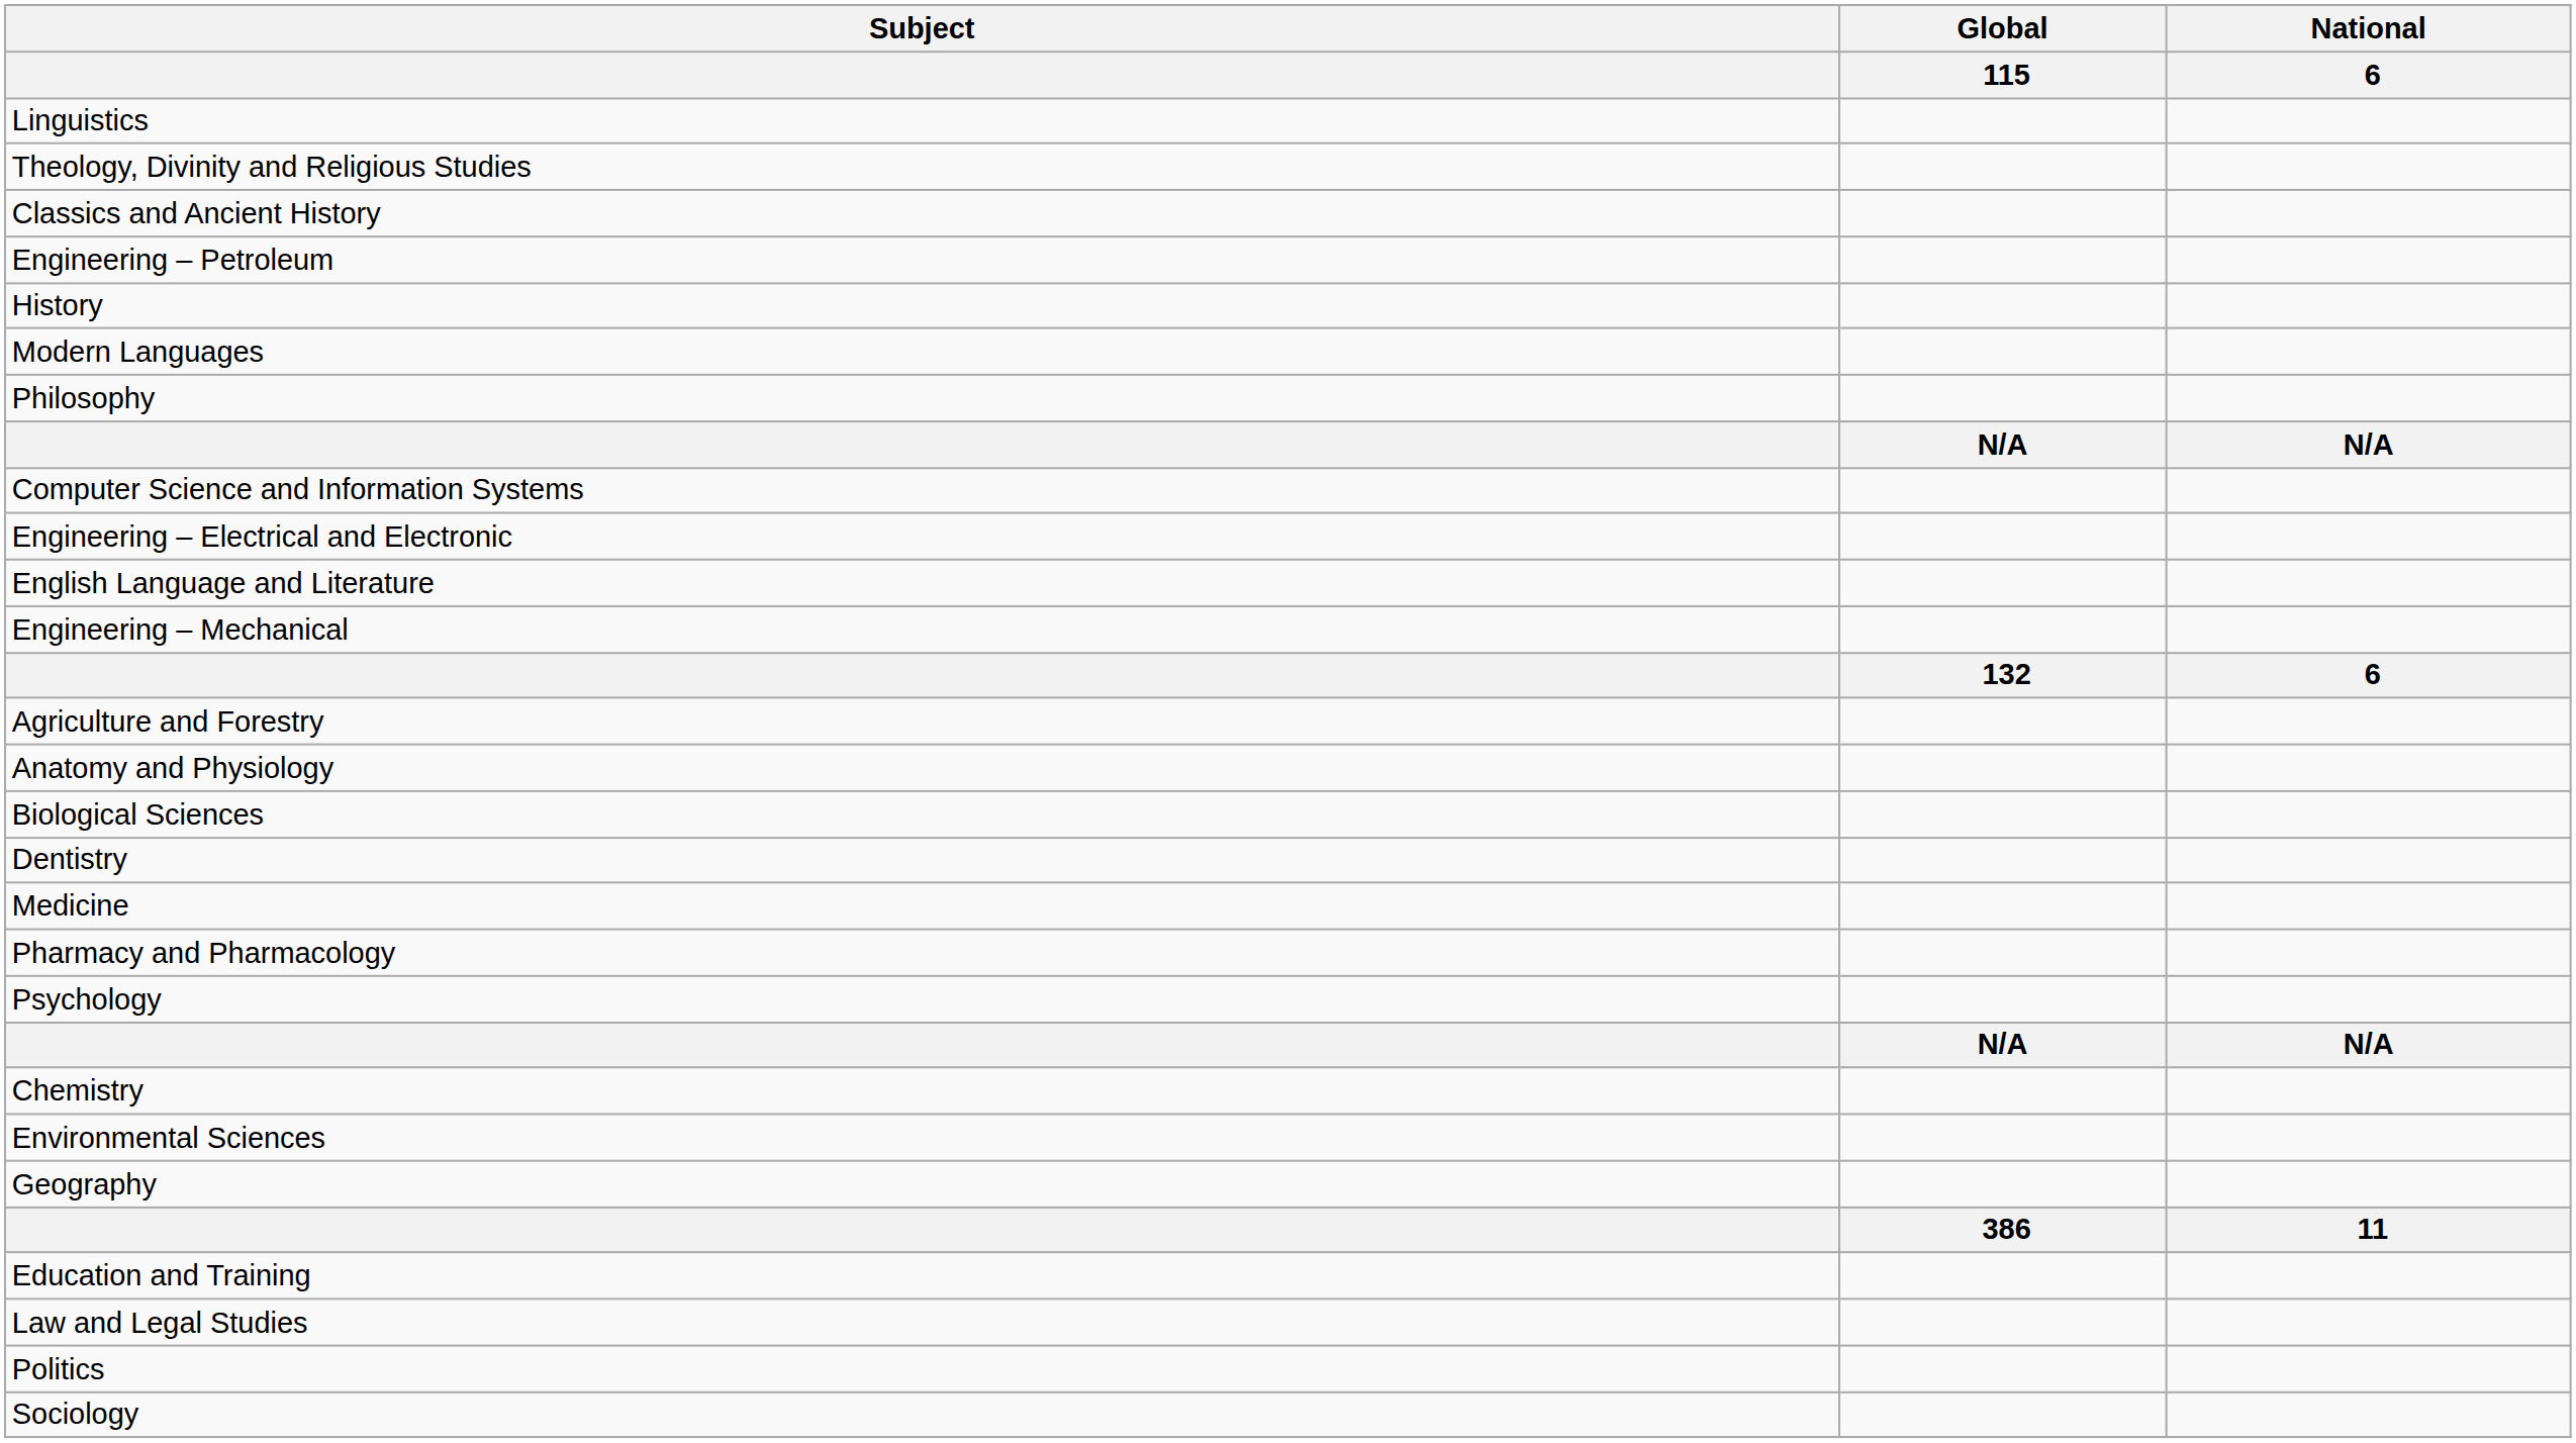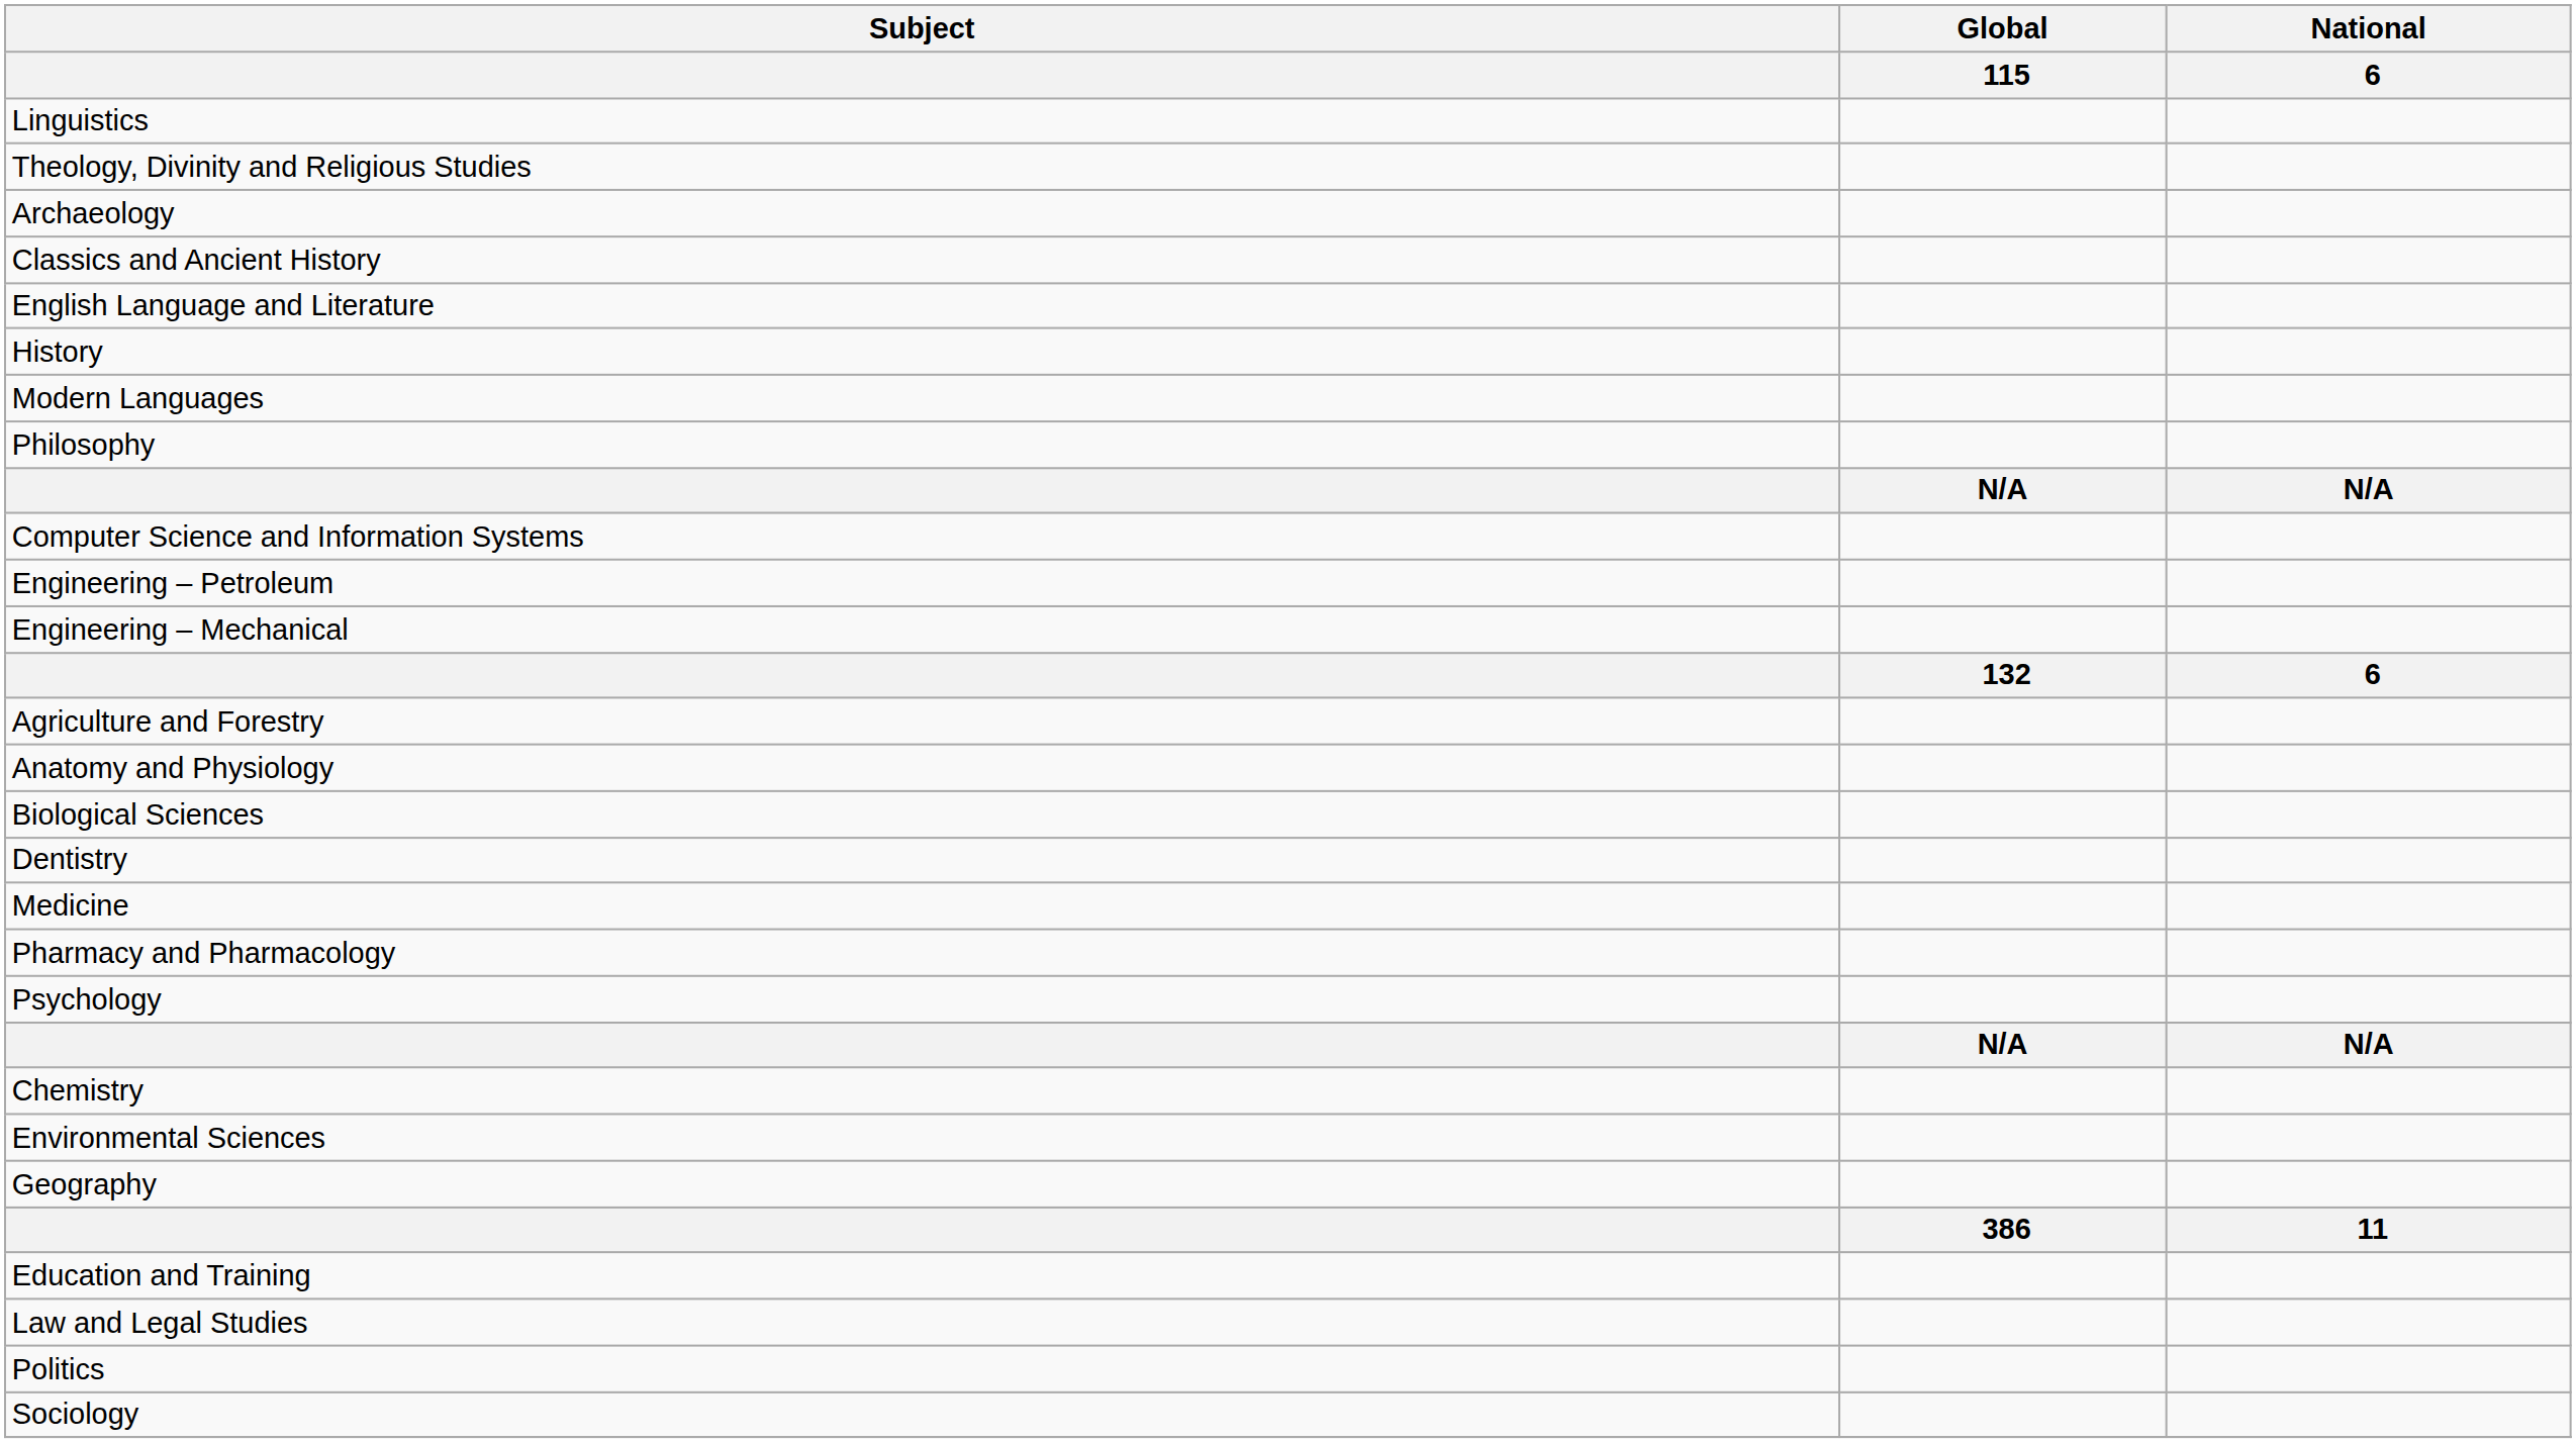+ row: Archaeology
rows swapped: English Language and Literature <-> Engineering – Petroleum
- row: Engineering – Electrical and Electronic
